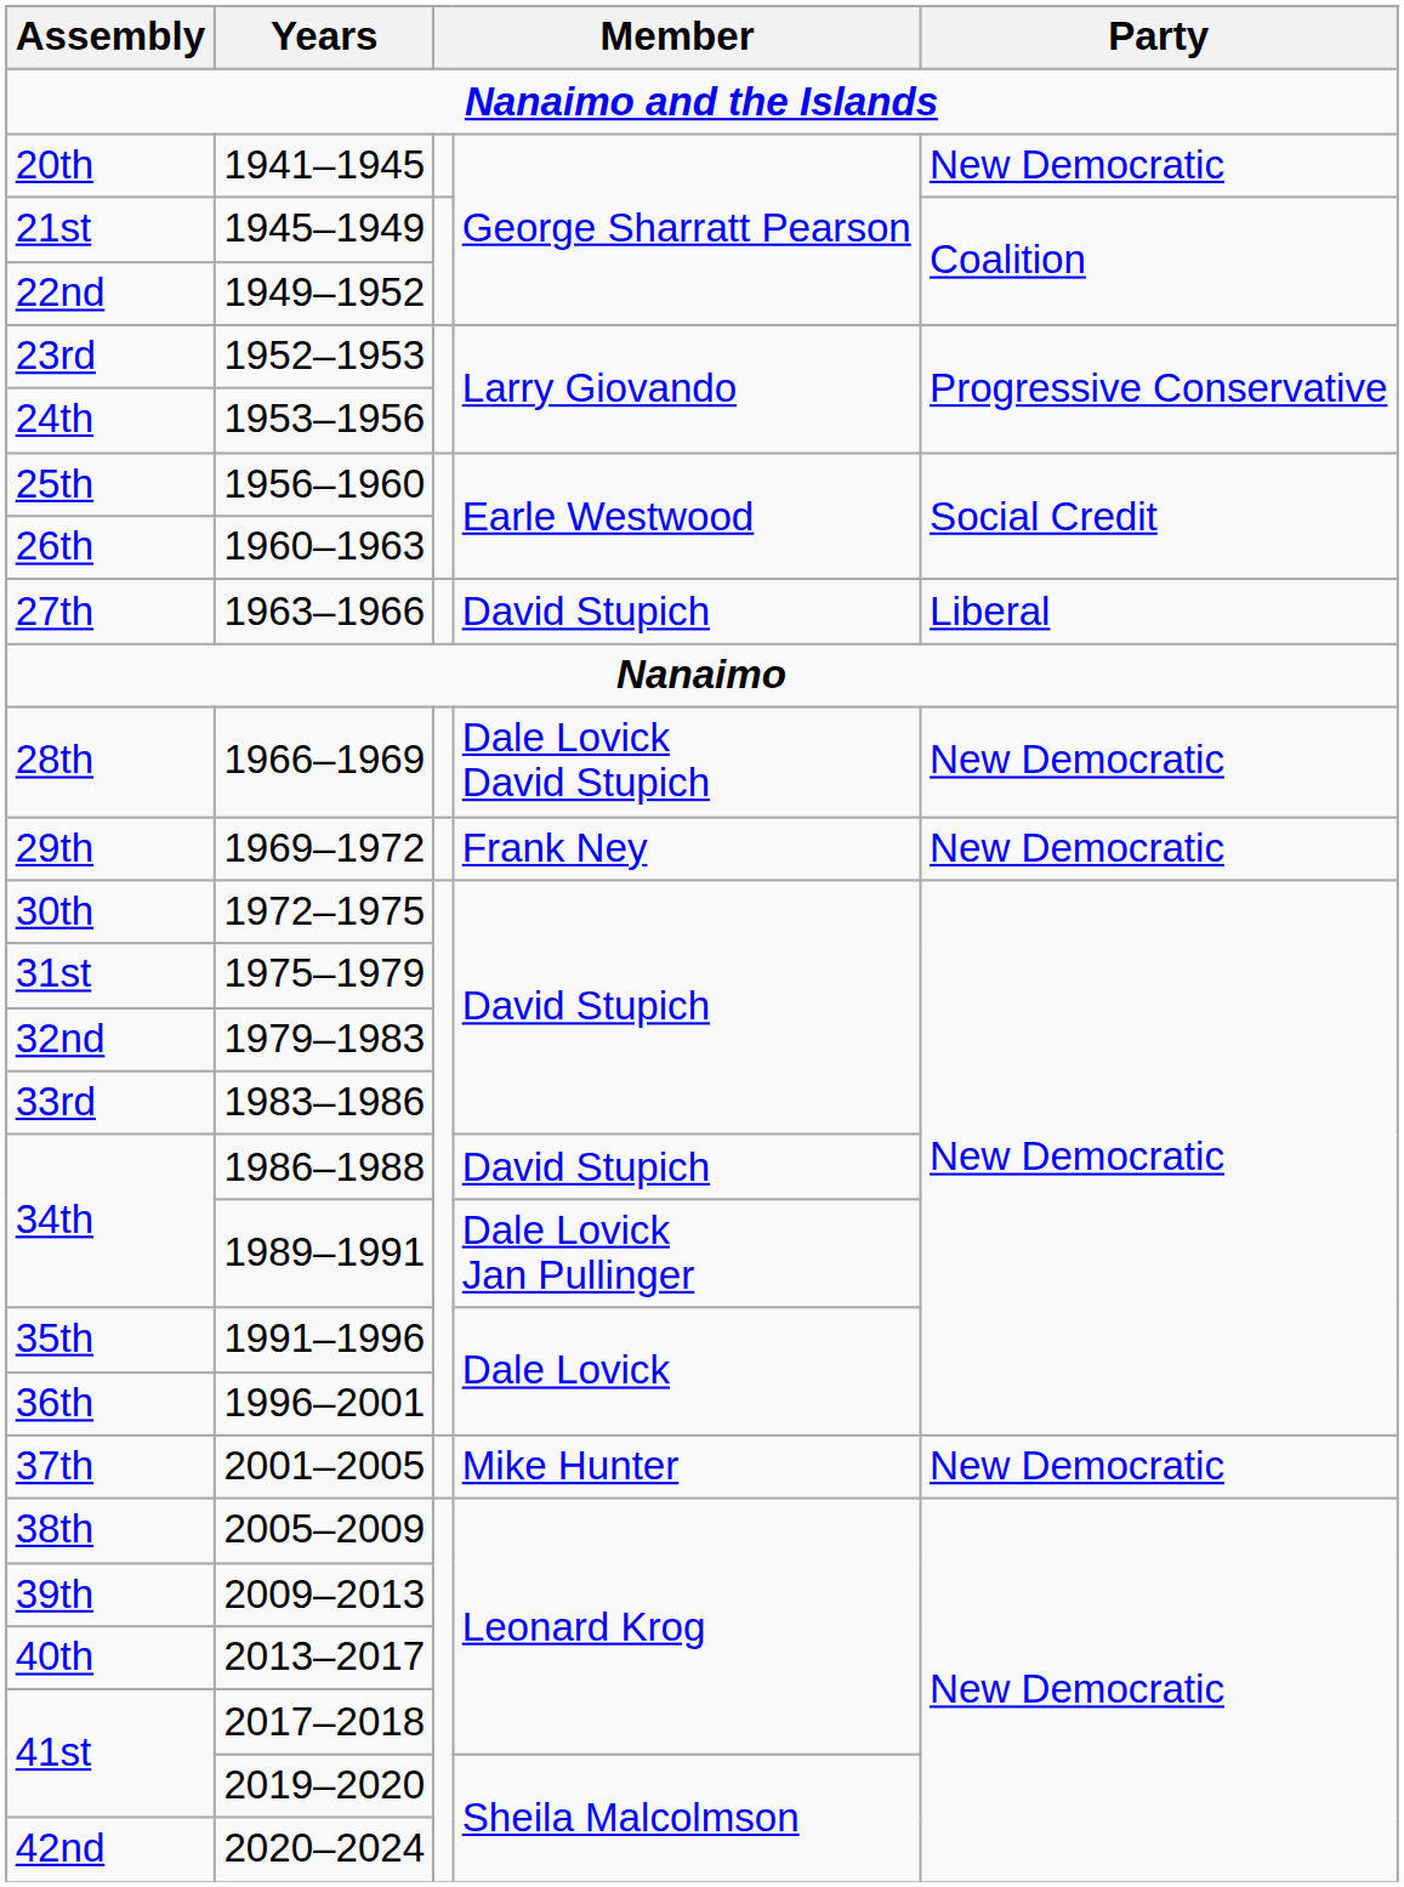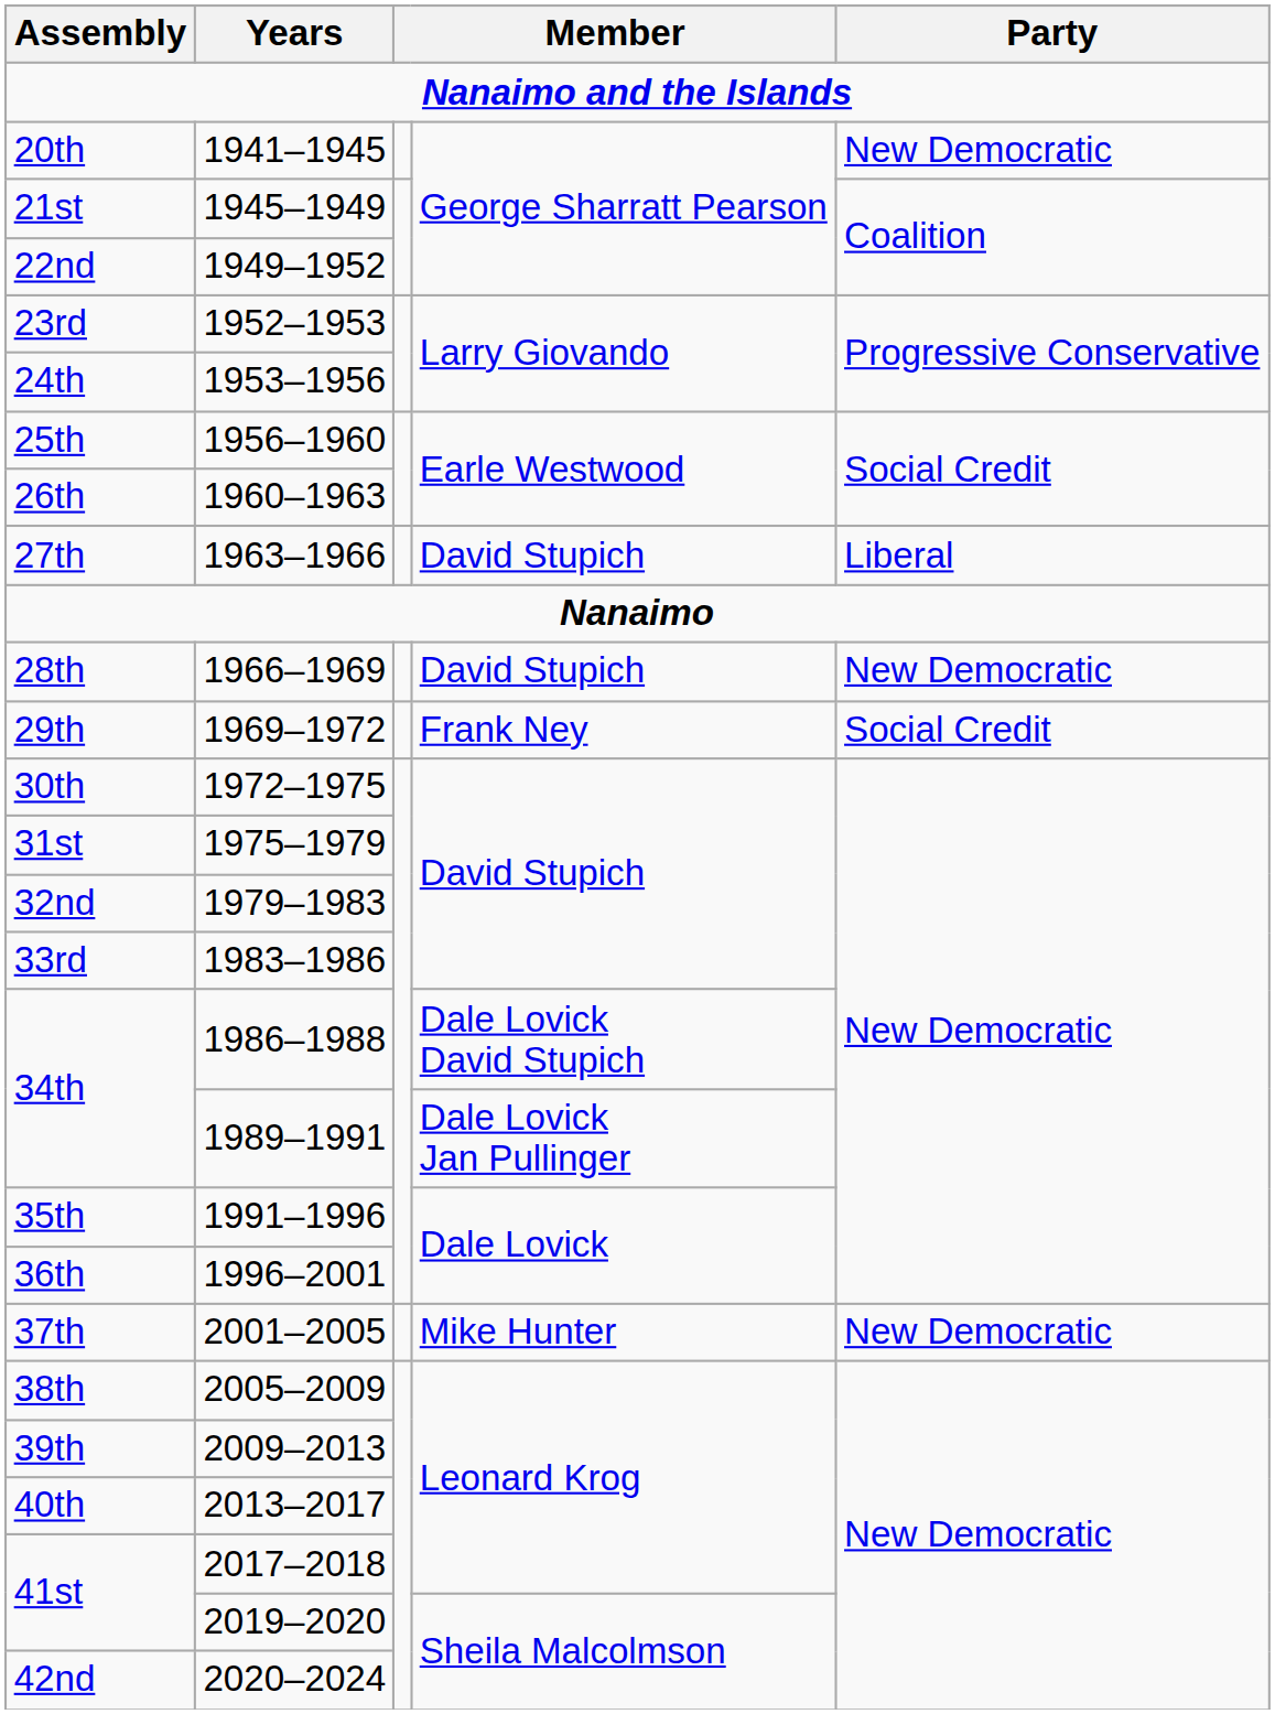28th | column 4: Dale Lovick David Stupich -> David Stupich
29th | Party: New Democratic -> Social Credit
34th / 1986–1988 | column 4: David Stupich -> Dale Lovick David Stupich
